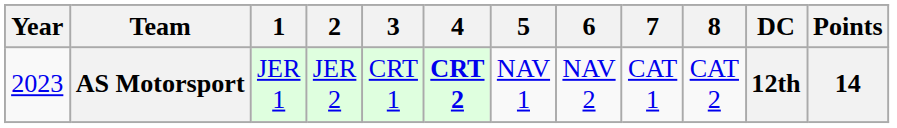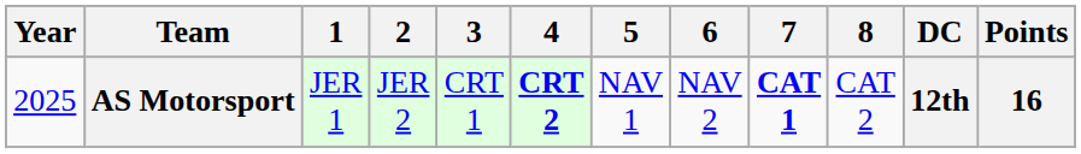AS Motorsport | Year: 2023 -> 2025
AS Motorsport | 7: normal -> bold
AS Motorsport | Points: 14 -> 16
